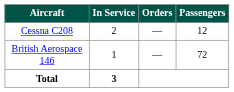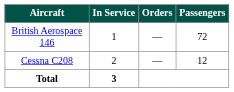rows swapped: British Aerospace 146 <-> Cessna C208
